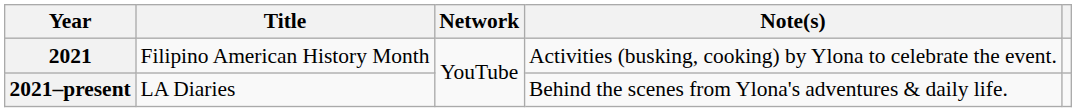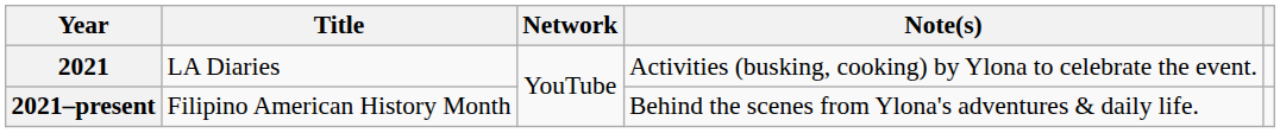2021 | Title: Filipino American History Month -> LA Diaries
2021–present | Title: LA Diaries -> Filipino American History Month
